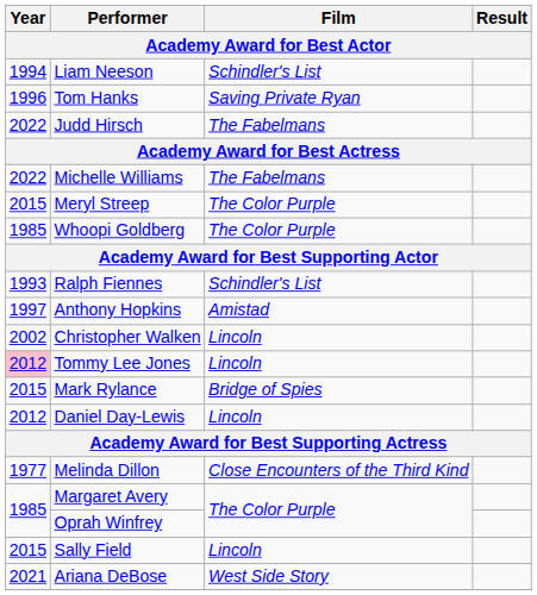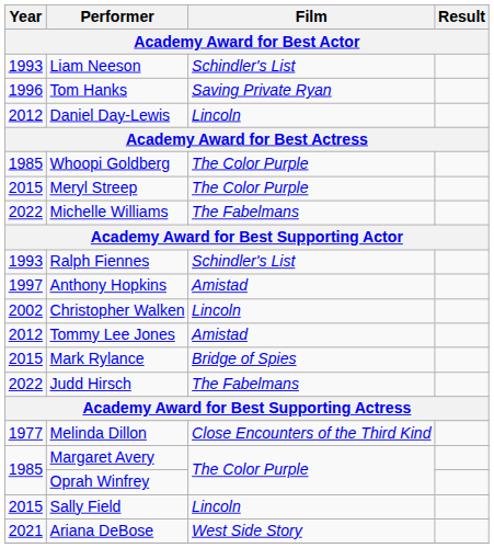Liam Neeson | Year: 1994 -> 1993
rows swapped: Daniel Day-Lewis <-> Judd Hirsch
rows swapped: Whoopi Goldberg <-> Michelle Williams
Tommy Lee Jones | Year: pink background -> no background
Tommy Lee Jones | Film: Lincoln -> Amistad
